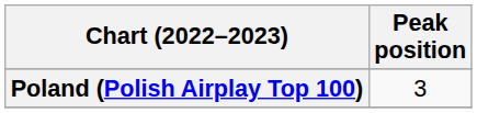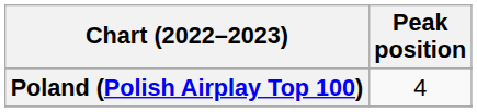Poland (Polish Airplay Top 100) | Peak position: 3 -> 4
